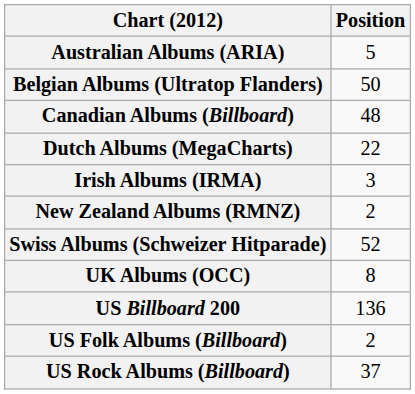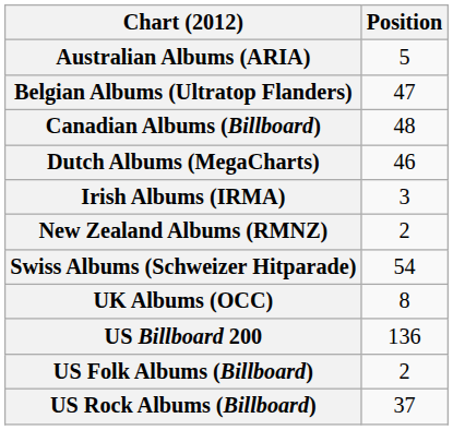Belgian Albums (Ultratop Flanders) | Position: 50 -> 47
Dutch Albums (MegaCharts) | Position: 22 -> 46
Swiss Albums (Schweizer Hitparade) | Position: 52 -> 54
